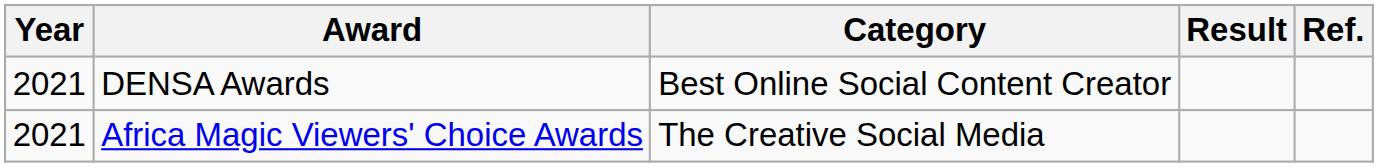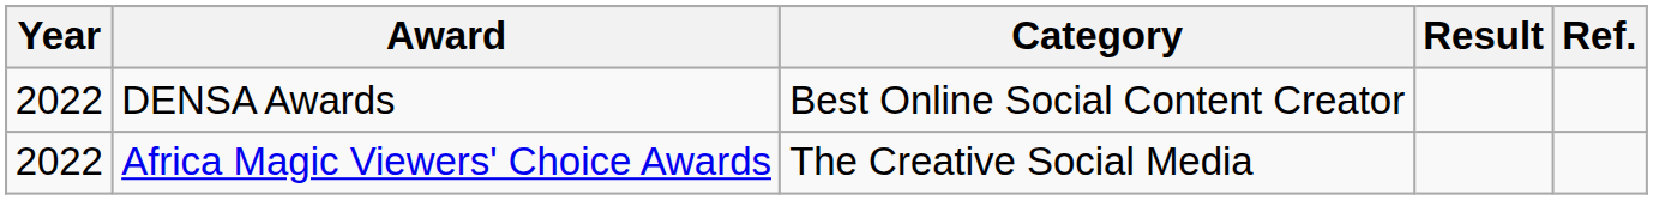DENSA Awards | Year: 2021 -> 2022
Africa Magic Viewers' Choice Awards | Year: 2021 -> 2022
